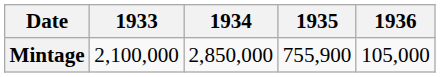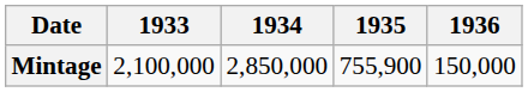Mintage | 1936: 105,000 -> 150,000
